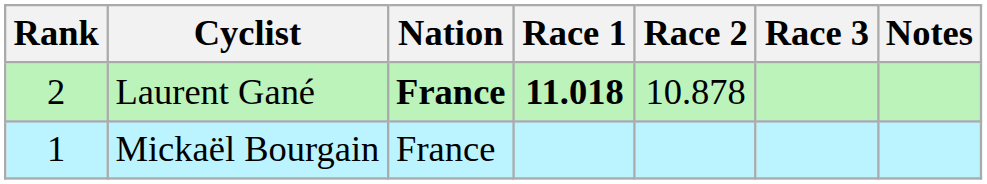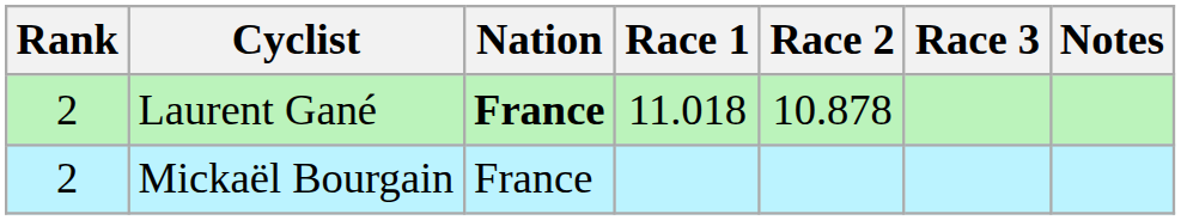Laurent Gané | Race 1: bold -> normal
Mickaël Bourgain | Rank: 1 -> 2
